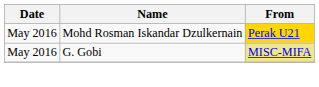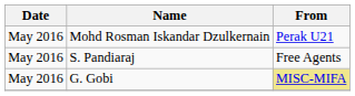Mohd Rosman Iskandar Dzulkernain | From: gold background -> no background
+ row: May 2016 | S. Pandiaraj | Free Agents
